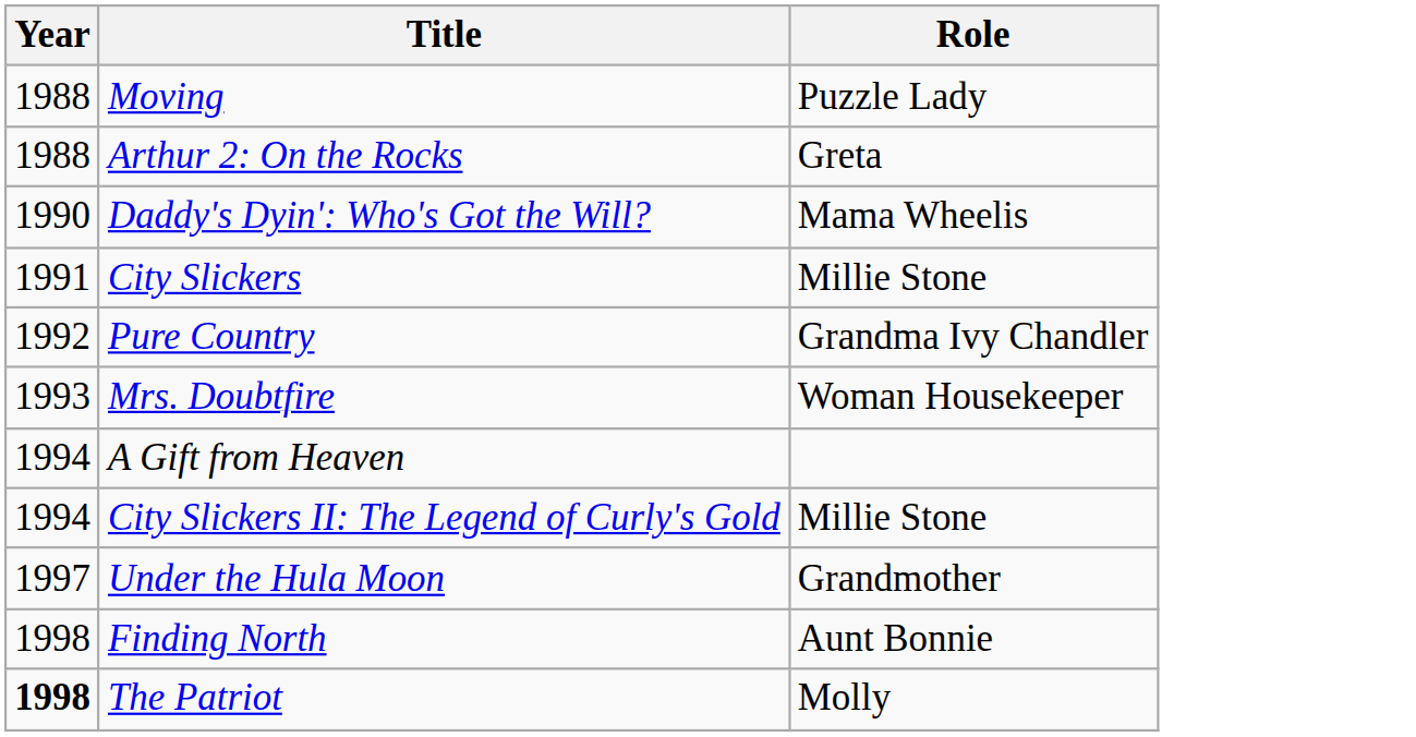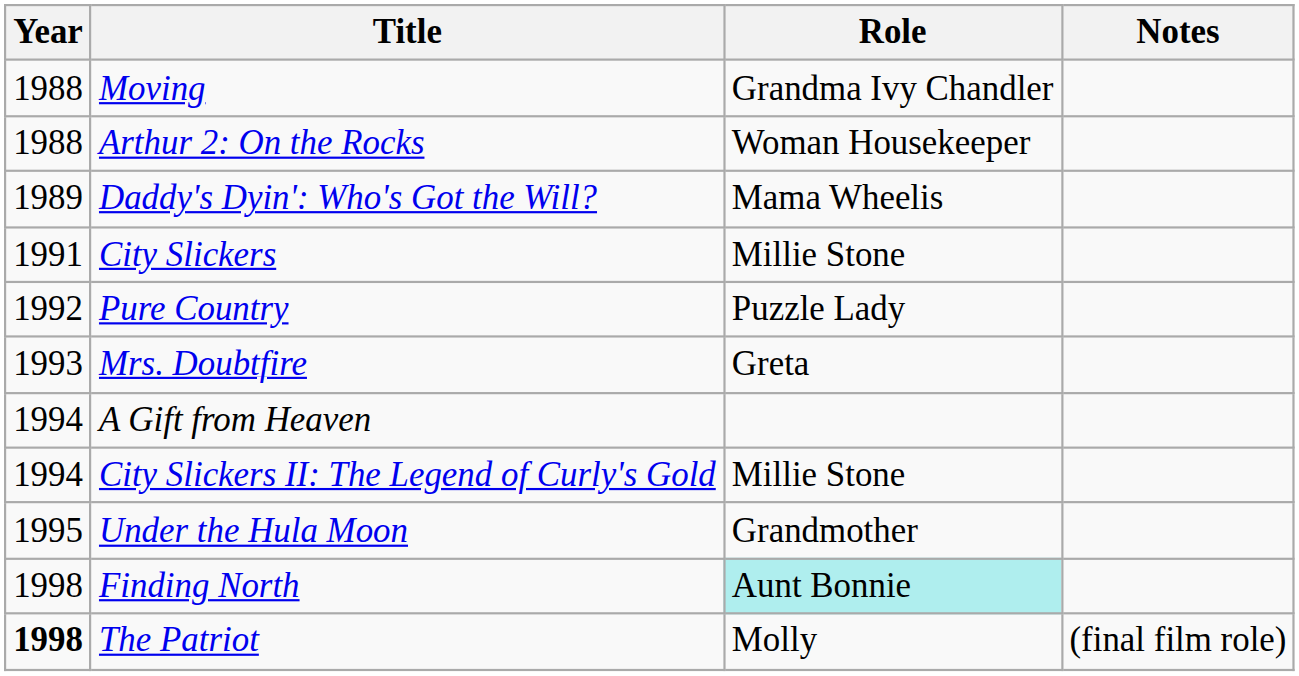+ column: Notes | (final film role)
Moving | Role: Puzzle Lady -> Grandma Ivy Chandler
Arthur 2: On the Rocks | Role: Greta -> Woman Housekeeper
Daddy's Dyin': Who's Got the Will? | Year: 1990 -> 1989
Pure Country | Role: Grandma Ivy Chandler -> Puzzle Lady
Mrs. Doubtfire | Role: Woman Housekeeper -> Greta
Under the Hula Moon | Year: 1997 -> 1995
Finding North | Role: no background -> paleturquoise background
